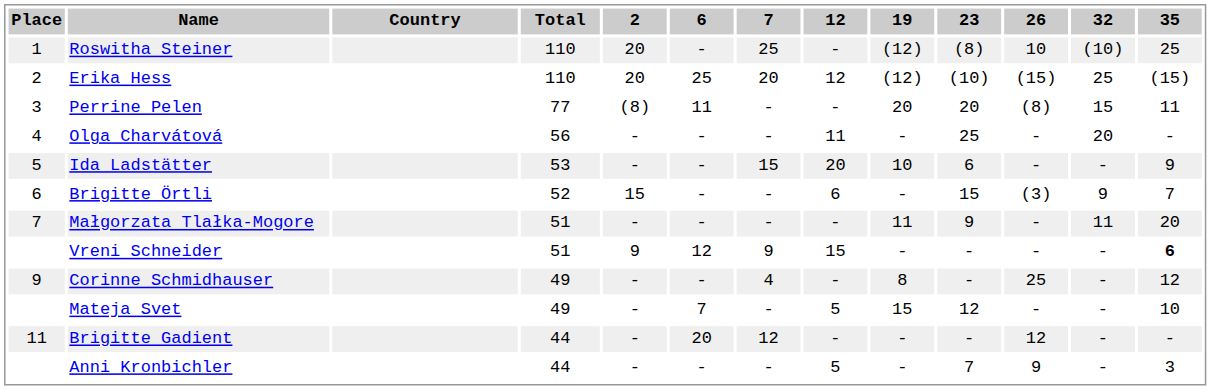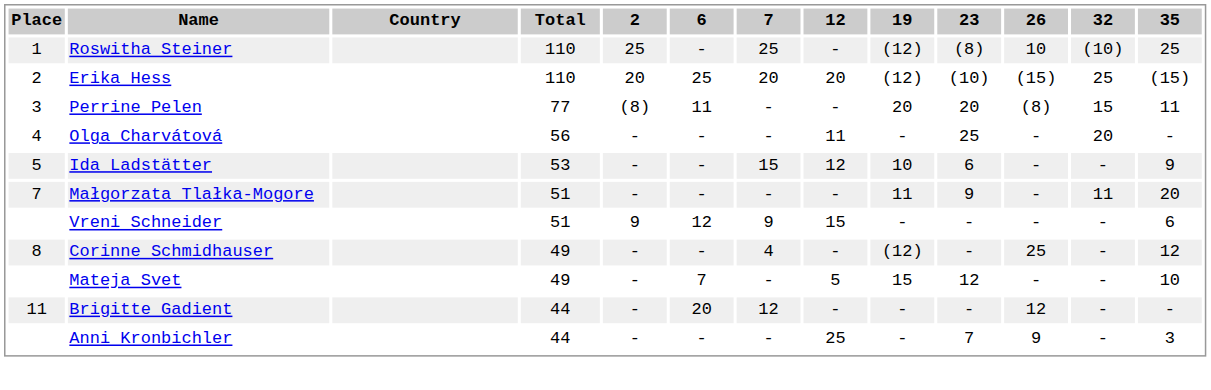Roswitha Steiner | 2: 20 -> 25
Erika Hess | 12: 12 -> 20
Ida Ladstätter | 12: 20 -> 12
- row: 6 | Brigitte Örtli | 52 | 15 | - | - | 6 | - | 15 | (3) | 9 | 7
Vreni Schneider | 35: bold -> normal
Corinne Schmidhauser | Place: 9 -> 8
Corinne Schmidhauser | 19: 8 -> (12)
Anni Kronbichler | 12: 5 -> 25
